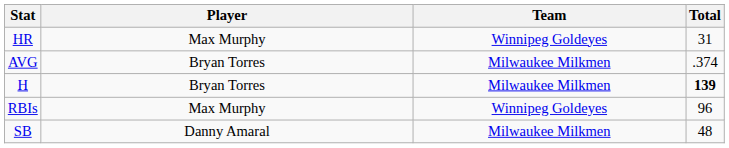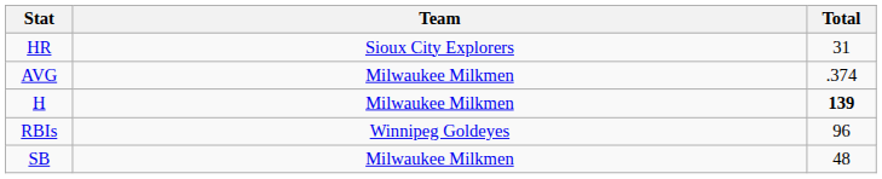- column: Player | Max Murphy | Bryan Torres | Bryan Torres | Max Murphy | Danny Amaral
HR | Team: Winnipeg Goldeyes -> Sioux City Explorers
